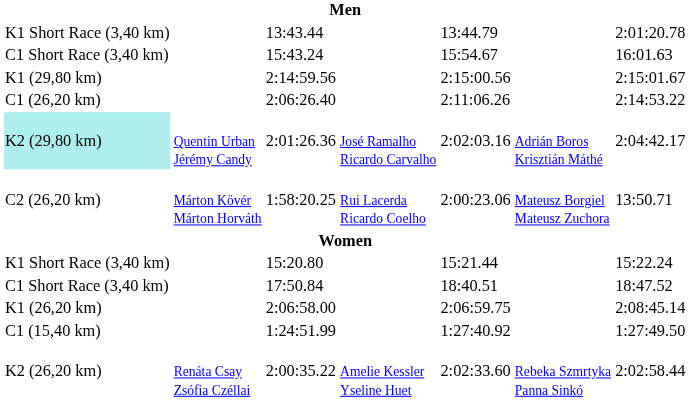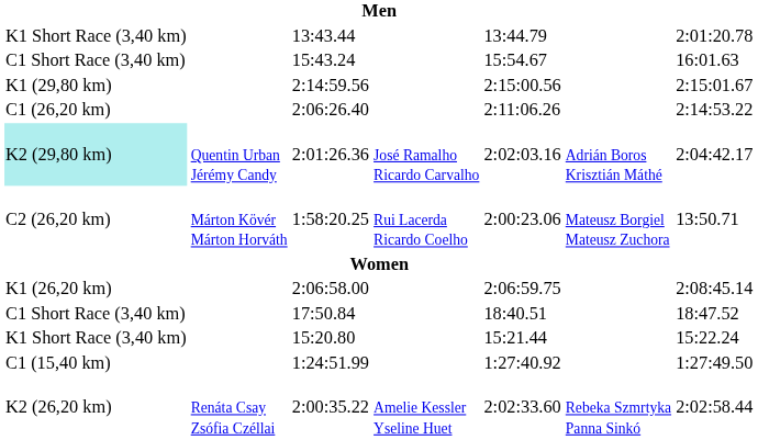rows swapped: 15:20.80 <-> 2:06:58.00
